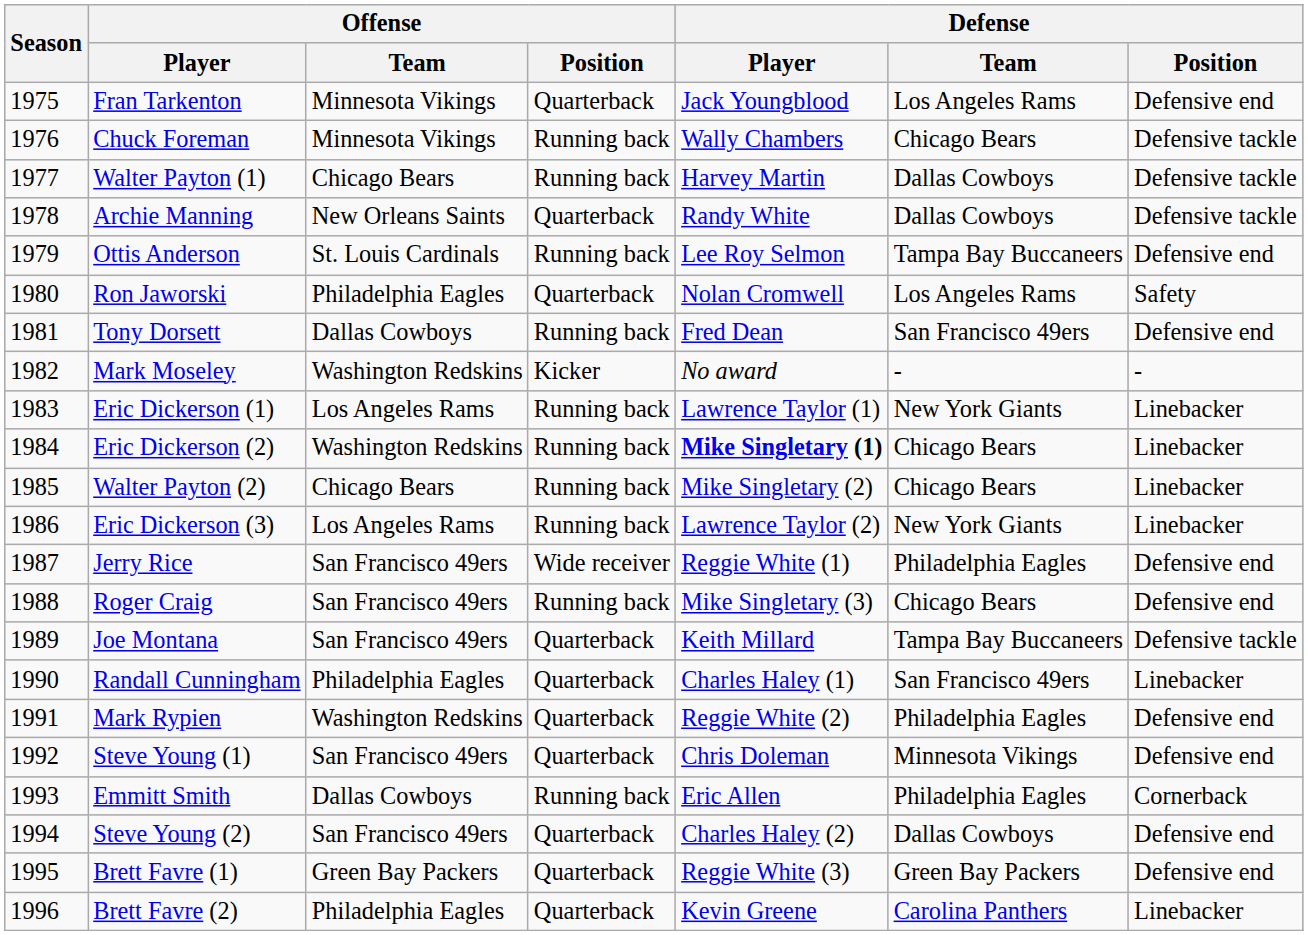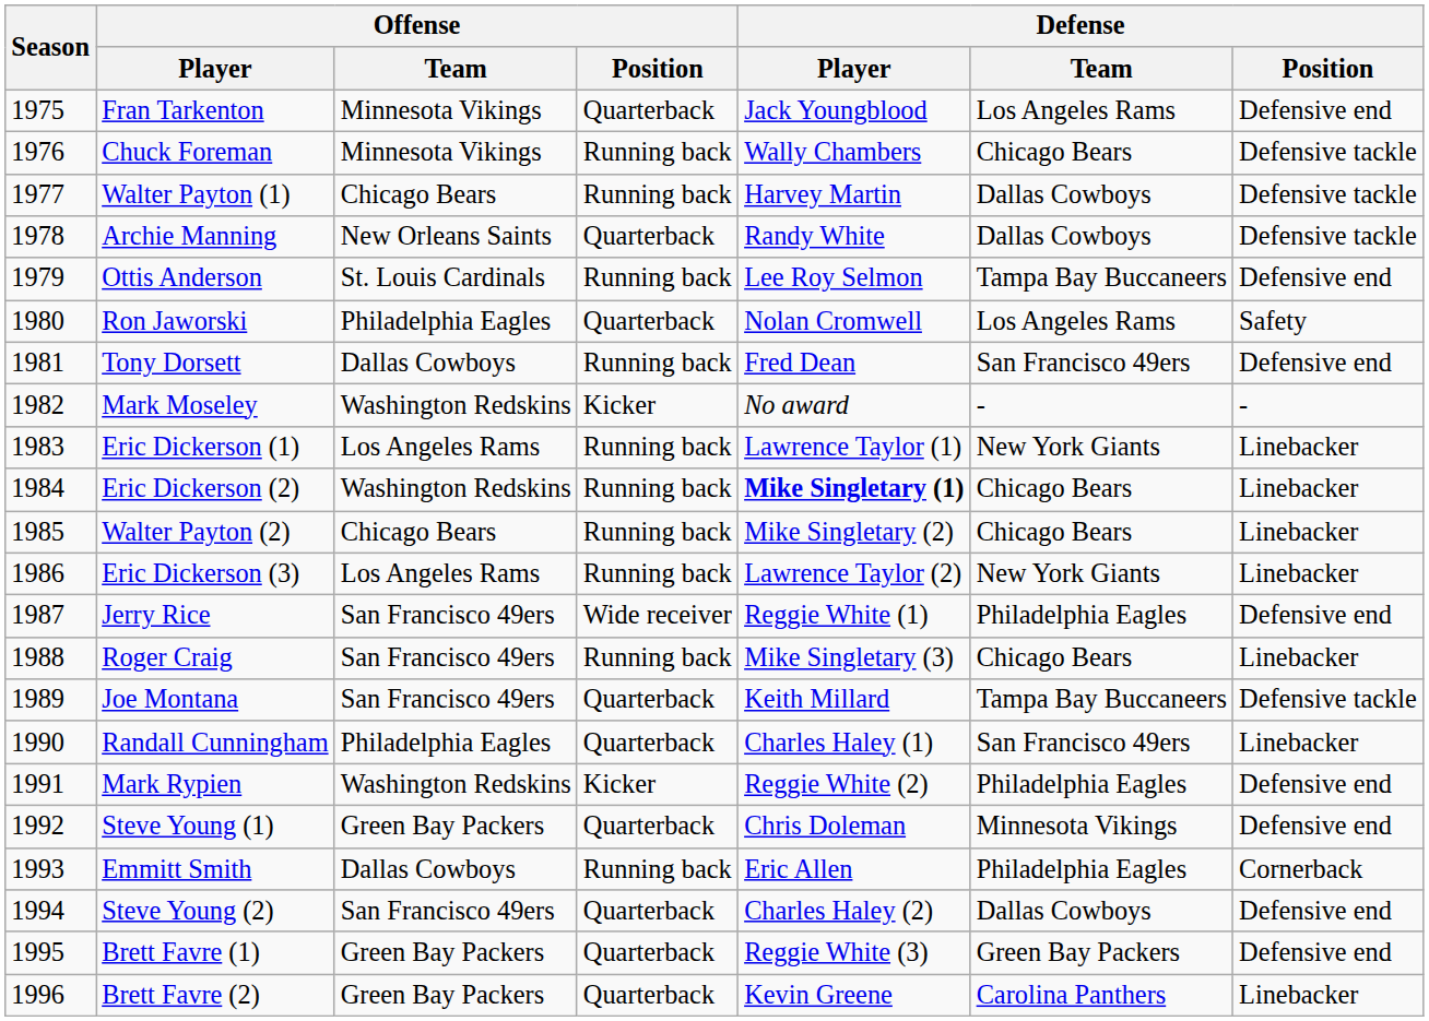Roger Craig | Defense / Position: Defensive end -> Linebacker
Mark Rypien | Offense / Position: Quarterback -> Kicker
Steve Young (1) | Offense / Team: San Francisco 49ers -> Green Bay Packers
Brett Favre (2) | Offense / Team: Philadelphia Eagles -> Green Bay Packers
